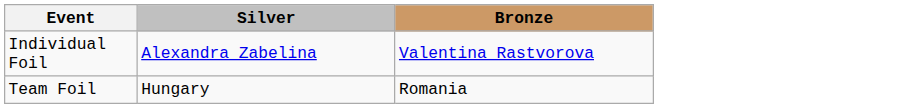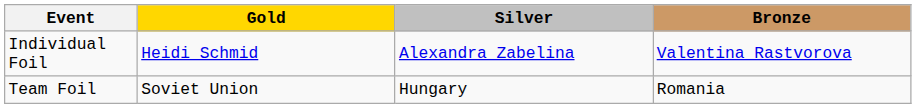+ column: Gold | Heidi Schmid | Soviet Union
